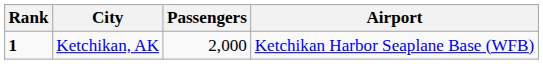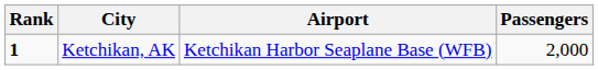columns swapped: Airport <-> Passengers
